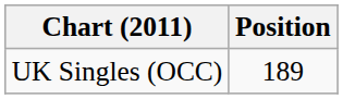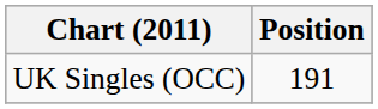UK Singles (OCC) | Position: 189 -> 191
